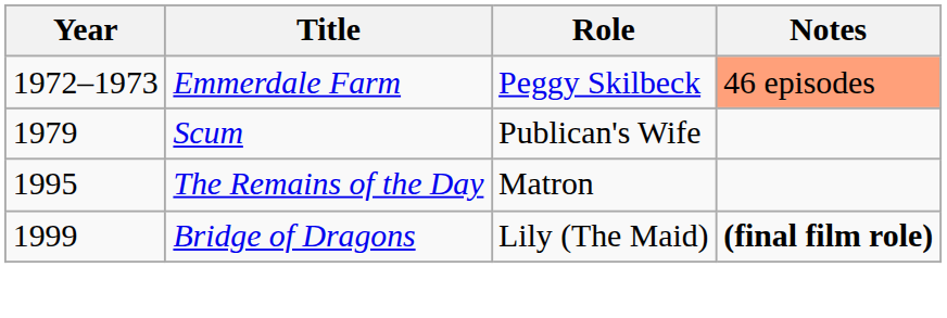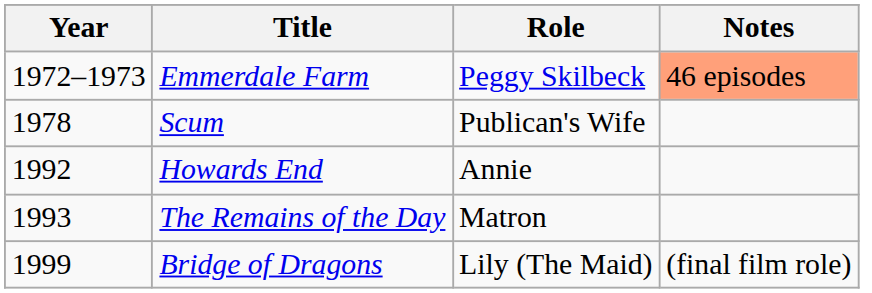Scum | Year: 1979 -> 1978
+ row: 1992 | Howards End | Annie
The Remains of the Day | Year: 1995 -> 1993
Bridge of Dragons | Notes: bold -> normal
